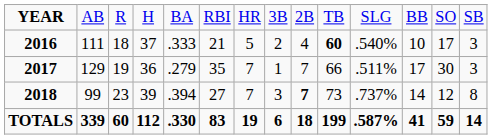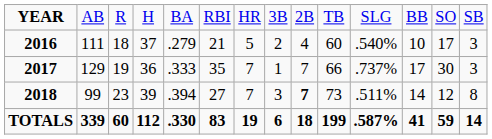2016 | column 5: .333 -> .279
2016 | column 10: bold -> normal
2017 | column 5: .279 -> .333
2017 | column 11: .511% -> .737%
2018 | column 11: .737% -> .511%
